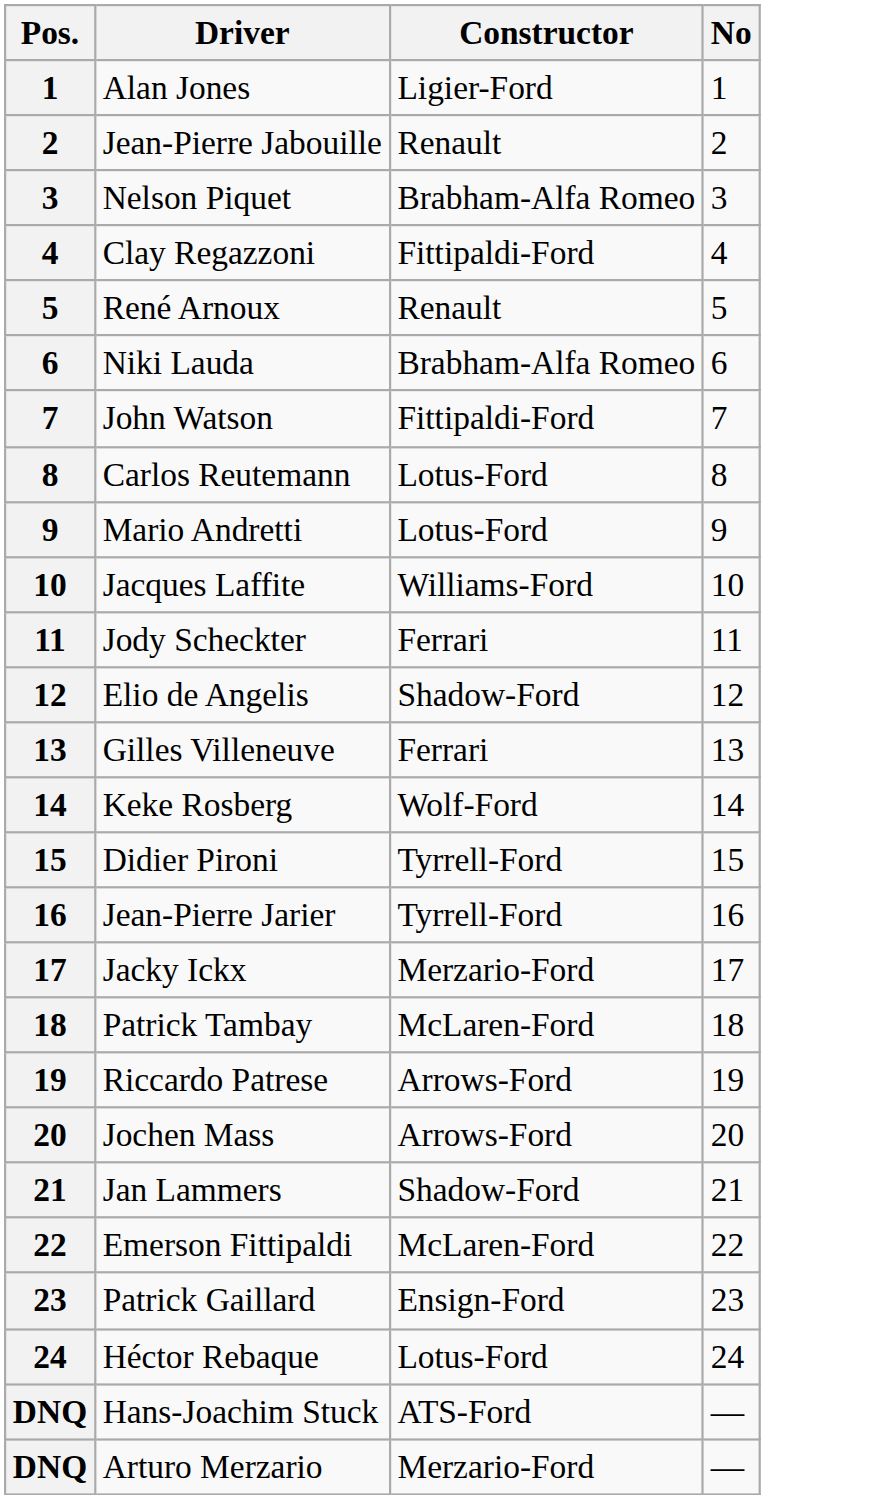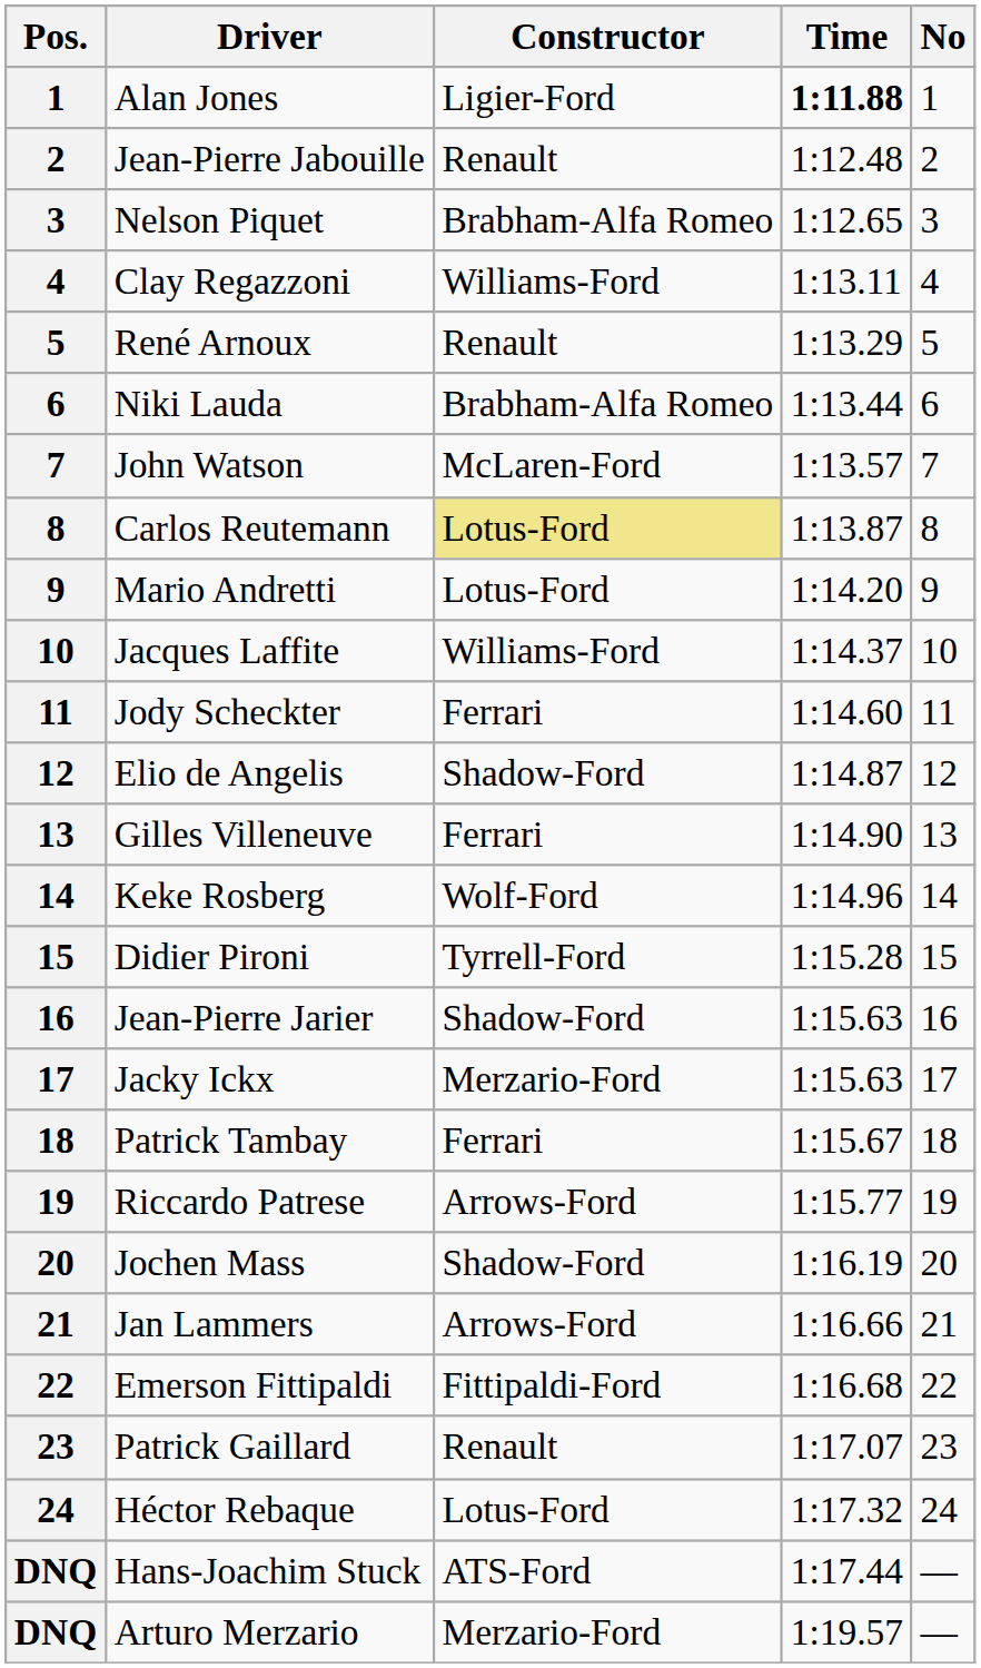+ column: Time | 1:11.88 | 1:12.48 | 1:12.65 | 1:13.11 | 1:13.29 | 1:13.44 | 1:13.57 | 1:13.87 | 1:14.20 | 1:14.37 | 1:14.60 | 1:14.87 | 1:14.90 | 1:14.96 | 1:15.28 | 1:15.63 | 1:15.63 | 1:15.67 | 1:15.77 | 1:16.19 | 1:16.66 | 1:16.68 | 1:17.07 | 1:17.32 | 1:17.44 | 1:19.57
Clay Regazzoni | Constructor: Fittipaldi-Ford -> Williams-Ford
John Watson | Constructor: Fittipaldi-Ford -> McLaren-Ford
Carlos Reutemann | Constructor: no background -> khaki background
Jean-Pierre Jarier | Constructor: Tyrrell-Ford -> Shadow-Ford
Patrick Tambay | Constructor: McLaren-Ford -> Ferrari
Jochen Mass | Constructor: Arrows-Ford -> Shadow-Ford
Jan Lammers | Constructor: Shadow-Ford -> Arrows-Ford
Emerson Fittipaldi | Constructor: McLaren-Ford -> Fittipaldi-Ford
Patrick Gaillard | Constructor: Ensign-Ford -> Renault
